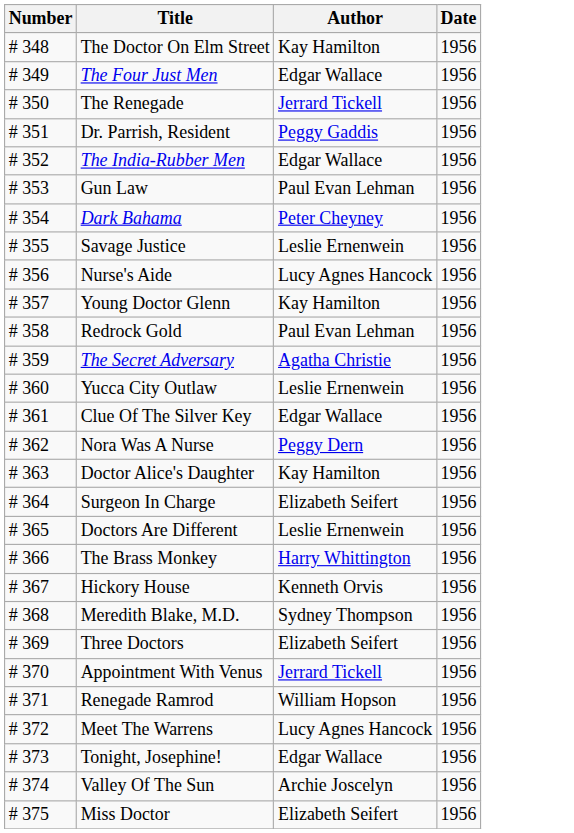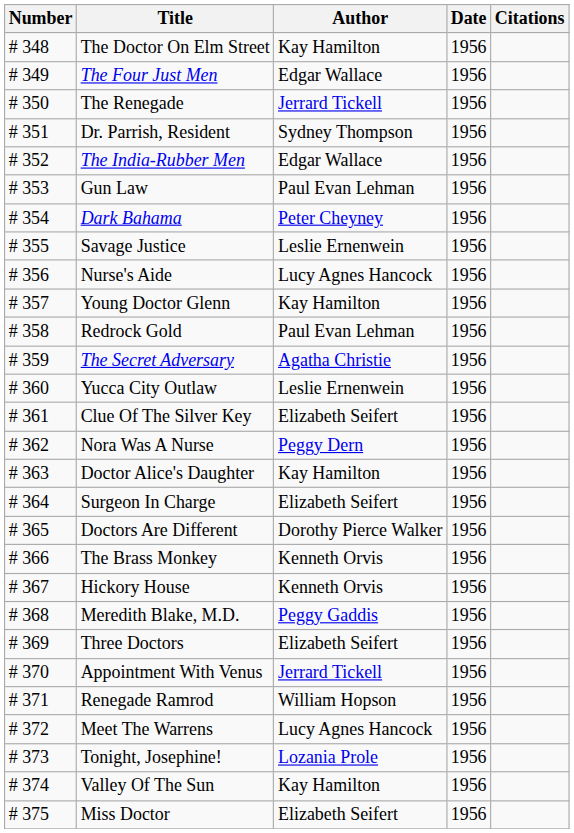+ column: Citations
Dr. Parrish, Resident | Author: Peggy Gaddis -> Sydney Thompson
Clue Of The Silver Key | Author: Edgar Wallace -> Elizabeth Seifert
Doctors Are Different | Author: Leslie Ernenwein -> Dorothy Pierce Walker
The Brass Monkey | Author: Harry Whittington -> Kenneth Orvis
Meredith Blake, M.D. | Author: Sydney Thompson -> Peggy Gaddis
Tonight, Josephine! | Author: Edgar Wallace -> Lozania Prole
Valley Of The Sun | Author: Archie Joscelyn -> Kay Hamilton
